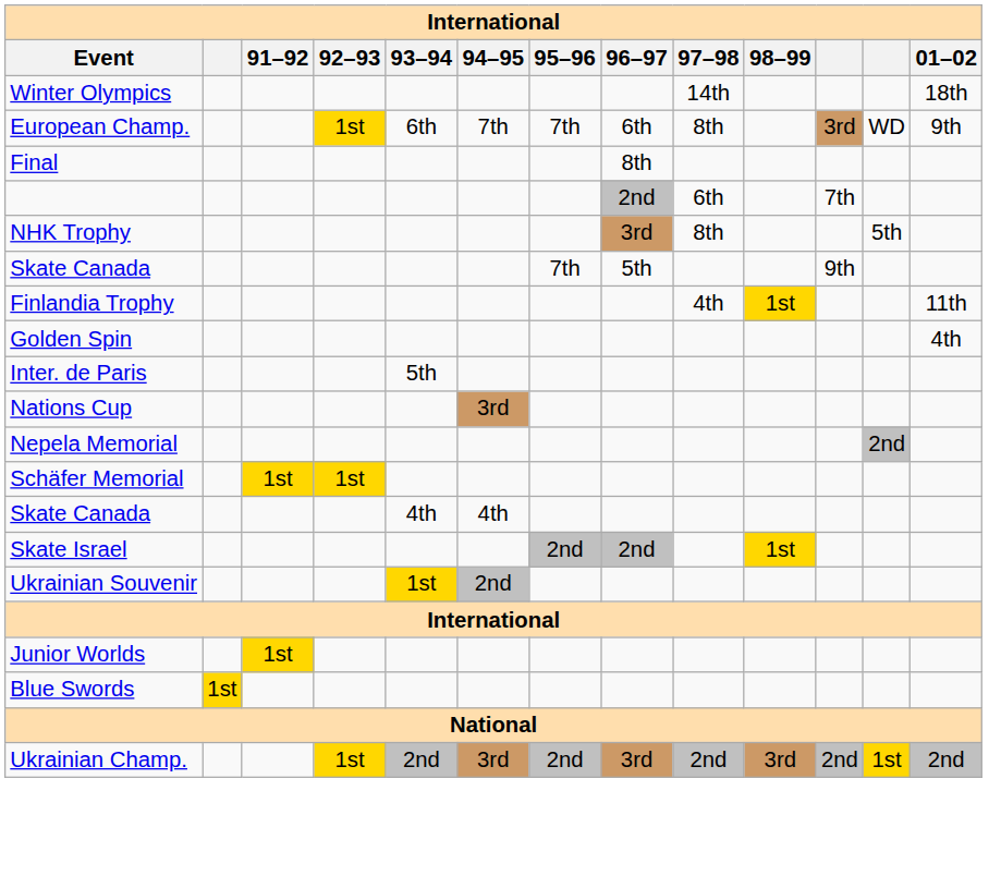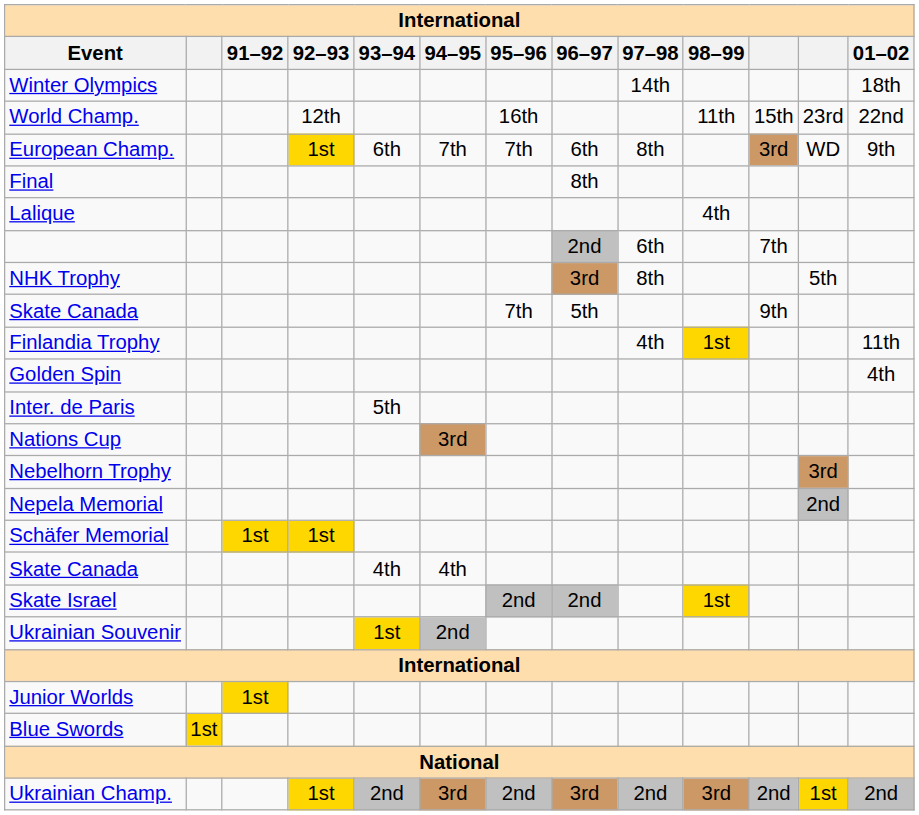+ row: World Champ. | 12th | 16th | 11th | 15th | 23rd | 22nd
+ row: Lalique | 4th
+ row: Nebelhorn Trophy | 3rd
